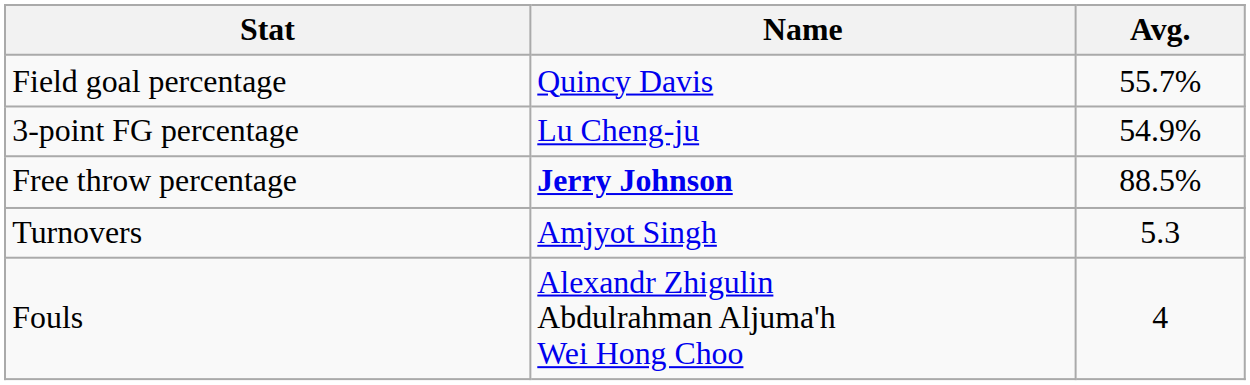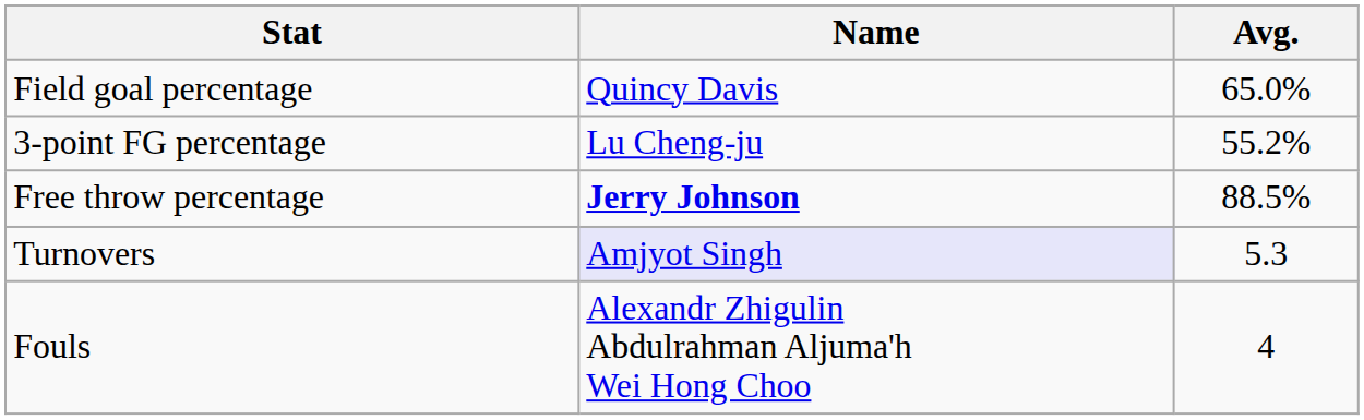Field goal percentage | Avg.: 55.7% -> 65.0%
3-point FG percentage | Avg.: 54.9% -> 55.2%
Turnovers | Name: no background -> lavender background
